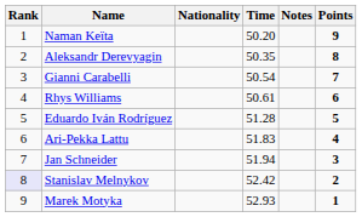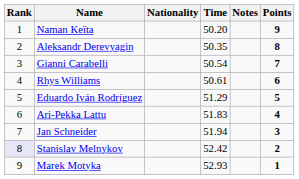Eduardo Iván Rodríguez | Time: 51.28 -> 51.29
